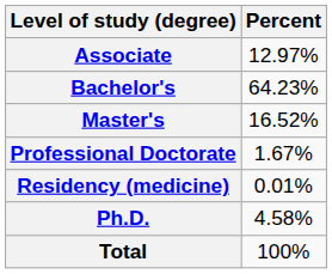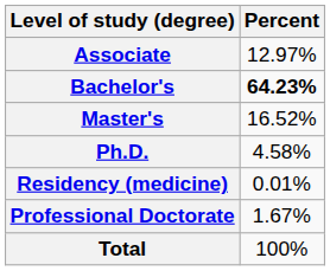Bachelor's | Percent: normal -> bold
rows swapped: Professional Doctorate <-> Ph.D.
